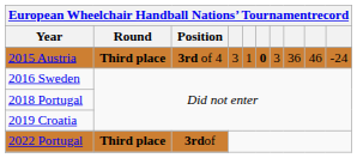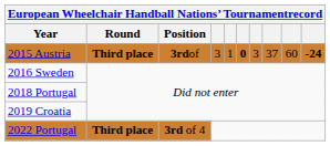2015 Austria | Position: 3rd of 4 -> 3rdof
2015 Austria | column 8: 36 -> 37
2015 Austria | column 9: 46 -> 60
2015 Austria | column 10: normal -> bold
2022 Portugal | Position: 3rdof -> 3rd of 4
